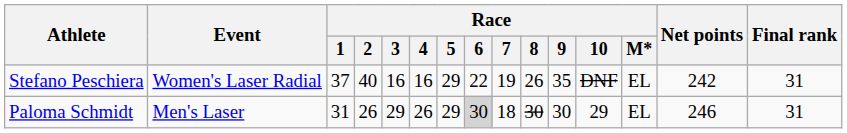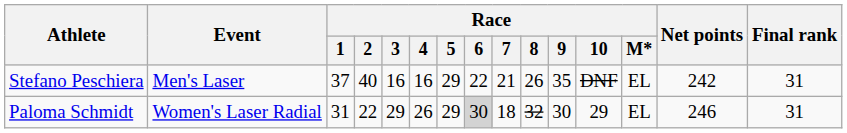Stefano Peschiera | Event: Women's Laser Radial -> Men's Laser
Stefano Peschiera | Race / 7: 19 -> 21
Paloma Schmidt | Event: Men's Laser -> Women's Laser Radial
Paloma Schmidt | Race / 2: 26 -> 22
Paloma Schmidt | Race / 8: 30 -> 32
